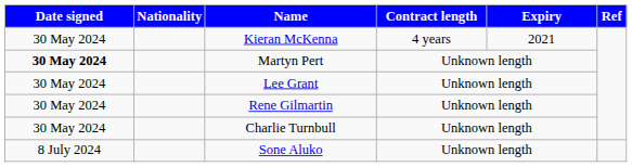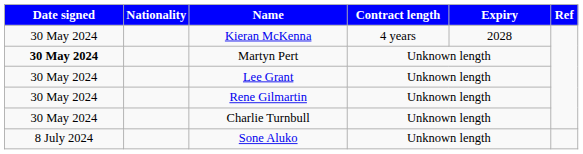Kieran McKenna | Expiry: 2021 -> 2028
